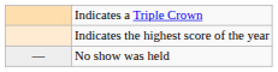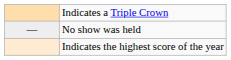rows swapped: Indicates the highest score of the year <-> No show was held
